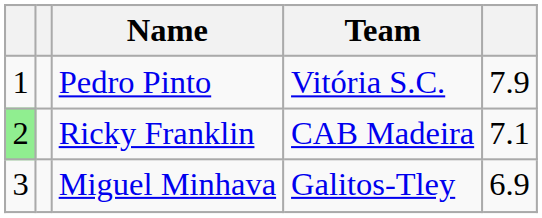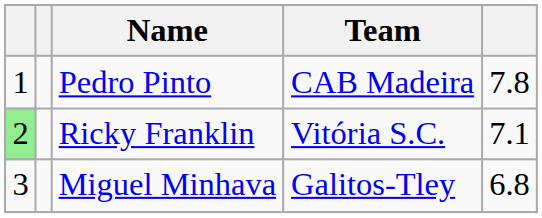Pedro Pinto | Team: Vitória S.C. -> CAB Madeira
Pedro Pinto | column 5: 7.9 -> 7.8
Ricky Franklin | Team: CAB Madeira -> Vitória S.C.
Miguel Minhava | column 5: 6.9 -> 6.8
